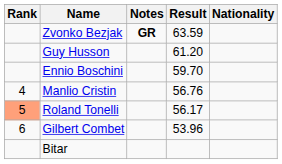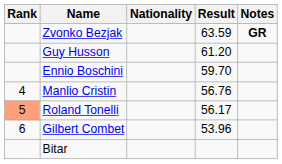columns swapped: Nationality <-> Notes
